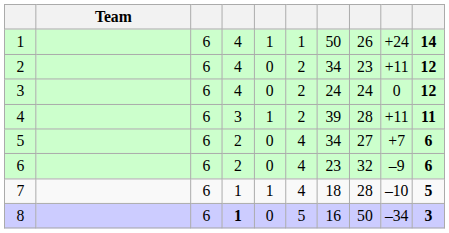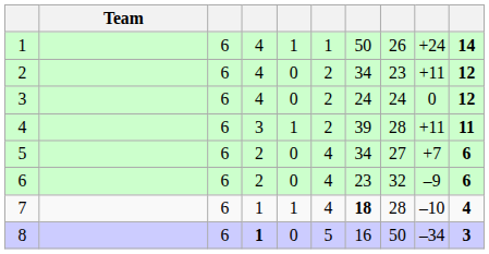7 | column 7: normal -> bold
7 | column 10: 5 -> 4
